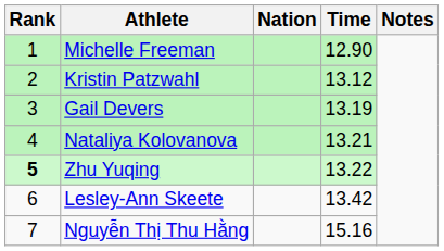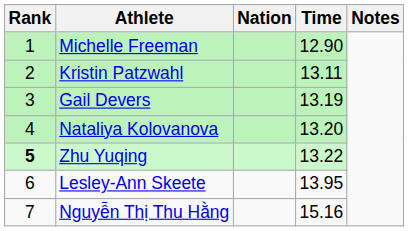Kristin Patzwahl | Time: 13.12 -> 13.11
Nataliya Kolovanova | Time: 13.21 -> 13.20
Lesley-Ann Skeete | Time: 13.42 -> 13.95
